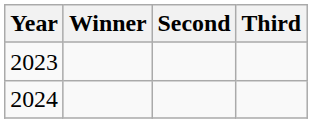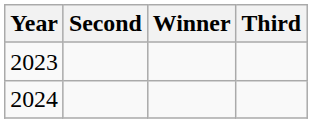columns swapped: Winner <-> Second
